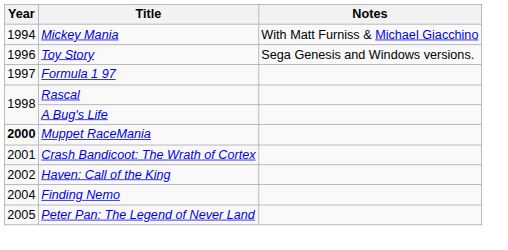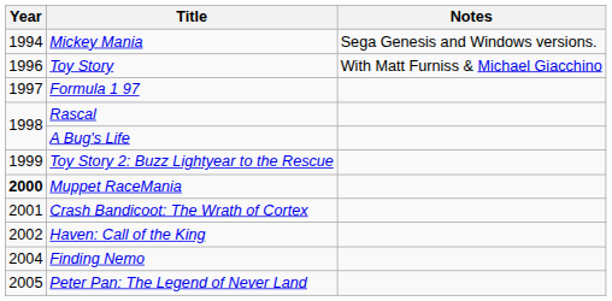Mickey Mania | Notes: With Matt Furniss & Michael Giacchino -> Sega Genesis and Windows versions.
Toy Story | Notes: Sega Genesis and Windows versions. -> With Matt Furniss & Michael Giacchino
+ row: 1999 | Toy Story 2: Buzz Lightyear to the Rescue
